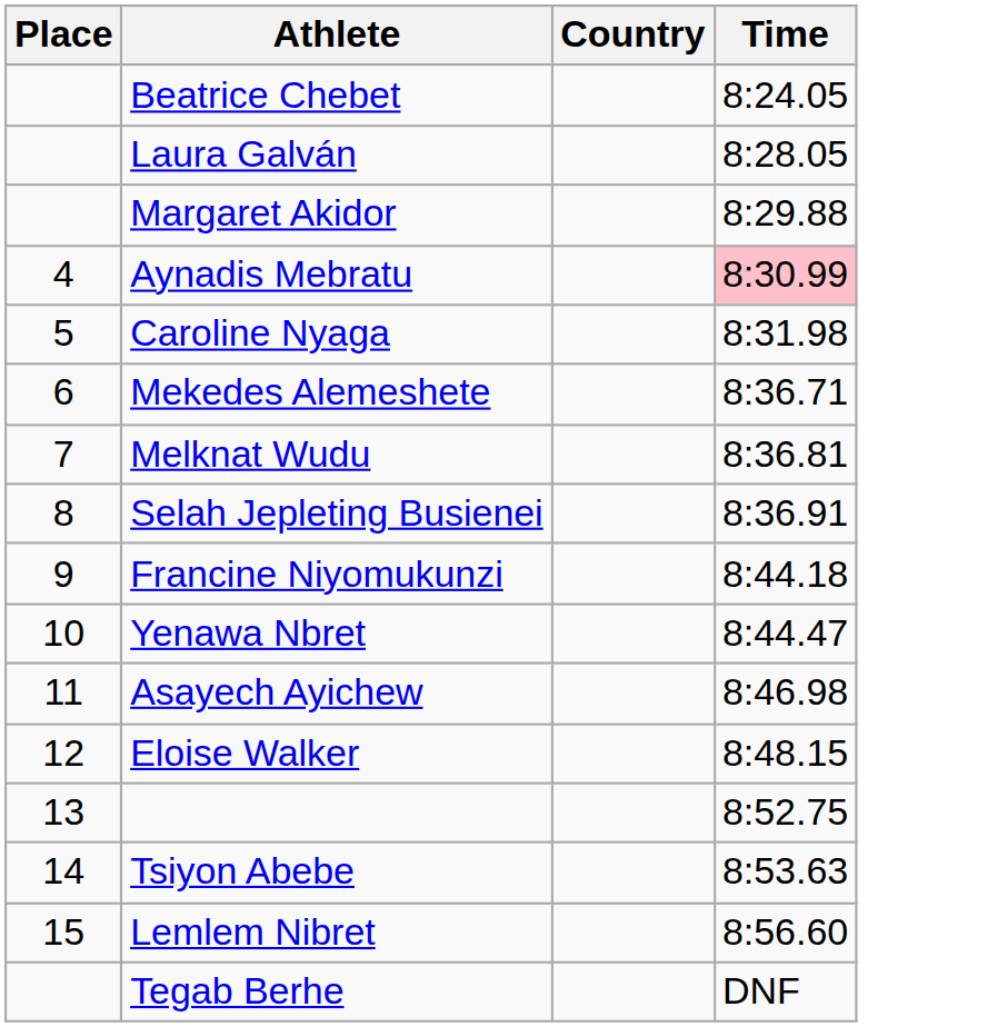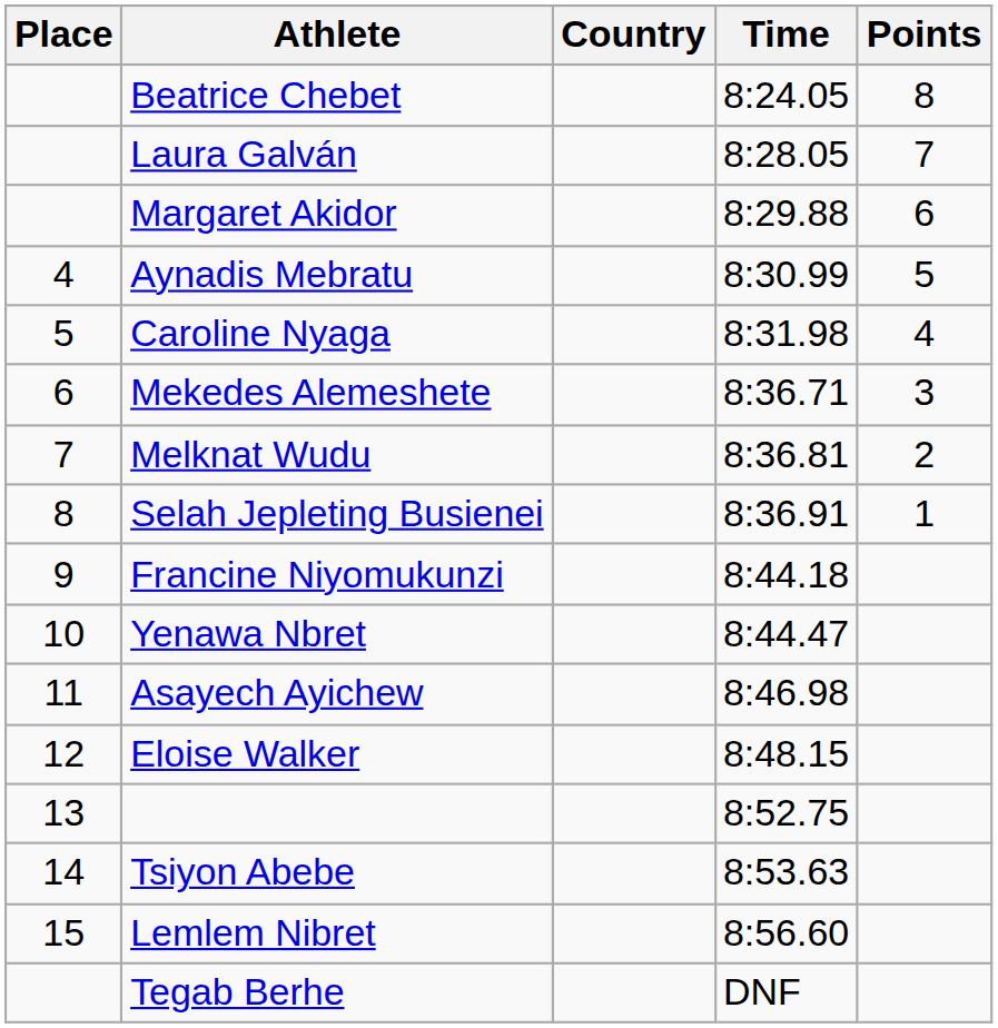+ column: Points | 8 | 7 | 6 | 5 | 4 | 3 | 2 | 1
Aynadis Mebratu | Time: pink background -> no background
